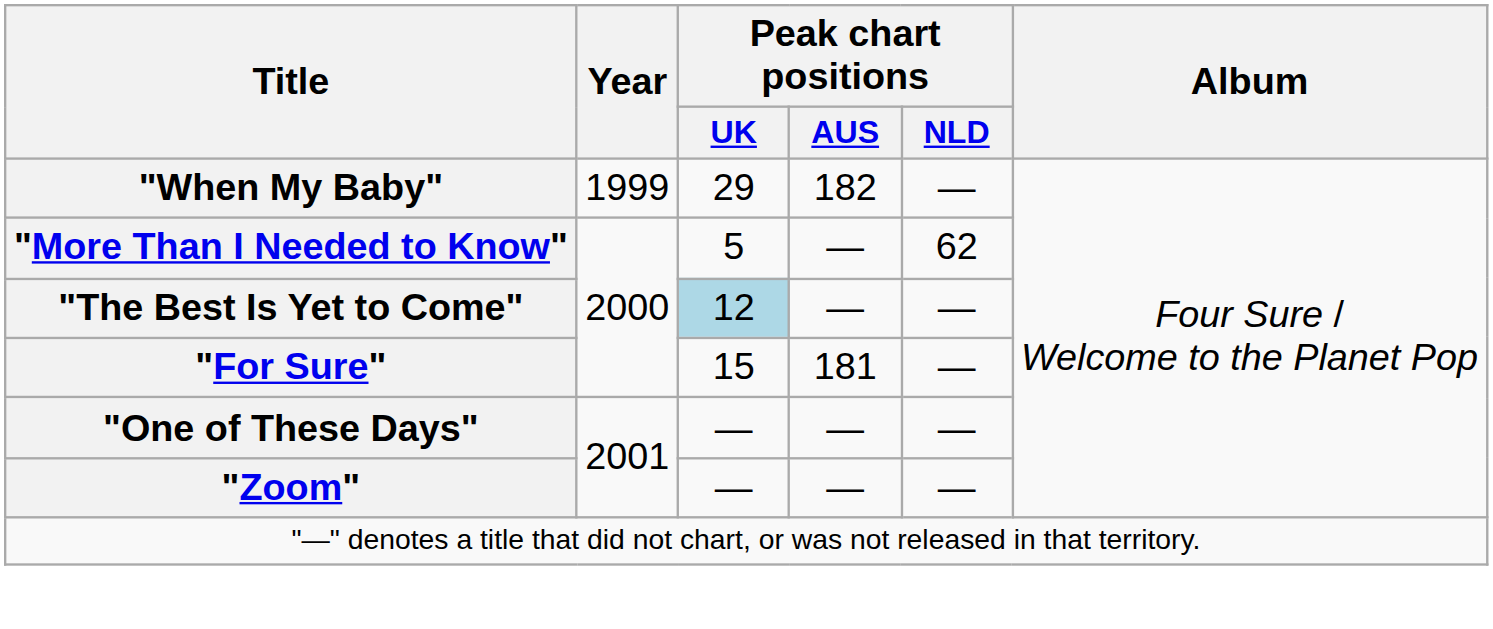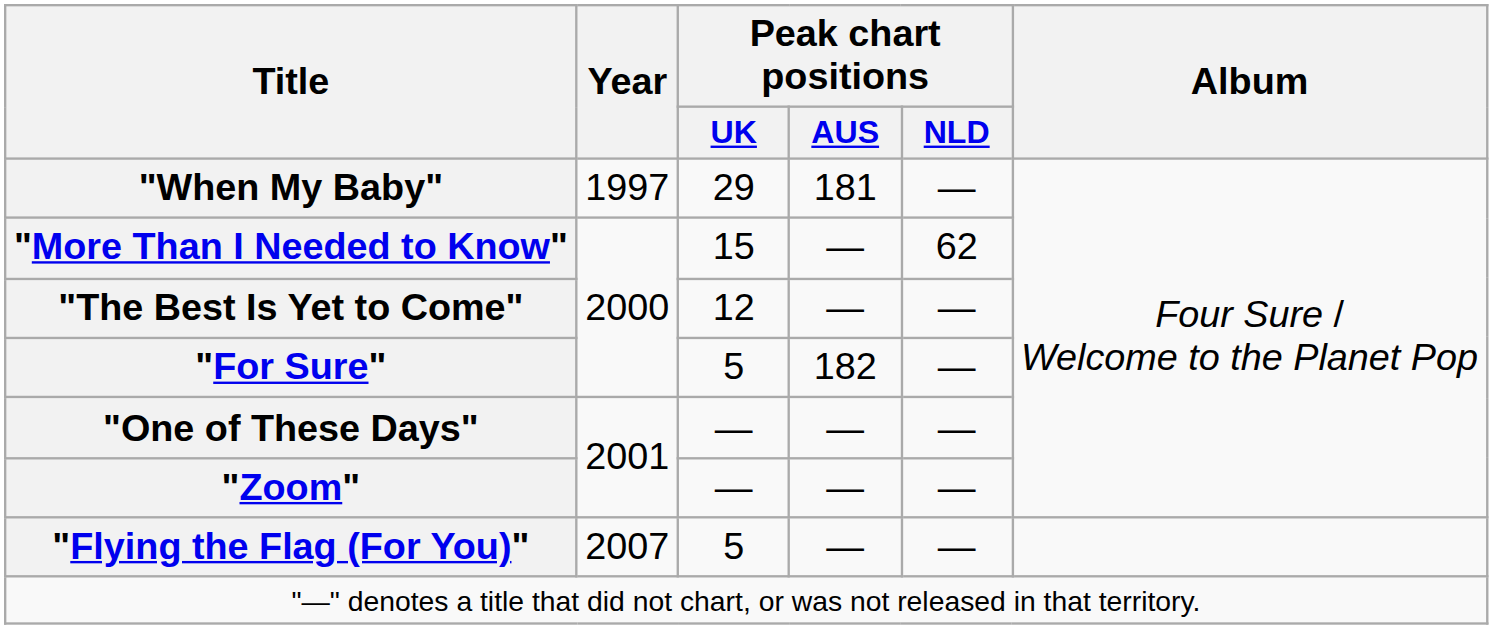"When My Baby" | Year: 1999 -> 1997
"When My Baby" | Peak chart positions / AUS: 182 -> 181
"More Than I Needed to Know" | Peak chart positions / UK: 5 -> 15
"The Best Is Yet to Come" | Peak chart positions / UK: lightblue background -> no background
"For Sure" | Peak chart positions / UK: 15 -> 5
"For Sure" | Peak chart positions / AUS: 181 -> 182
+ row: "Flying the Flag (For You)" | 2007 | 5 | — | —
